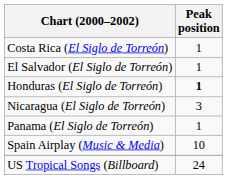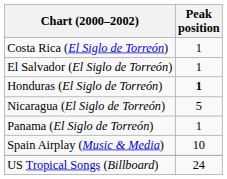Nicaragua (El Siglo de Torreón) | Peak position: 3 -> 5
